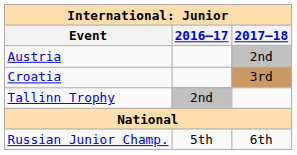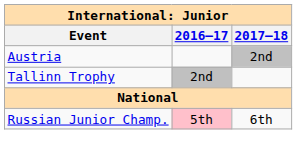- row: Croatia | 3rd
Russian Junior Champ. | 2016–17: no background -> pink background
